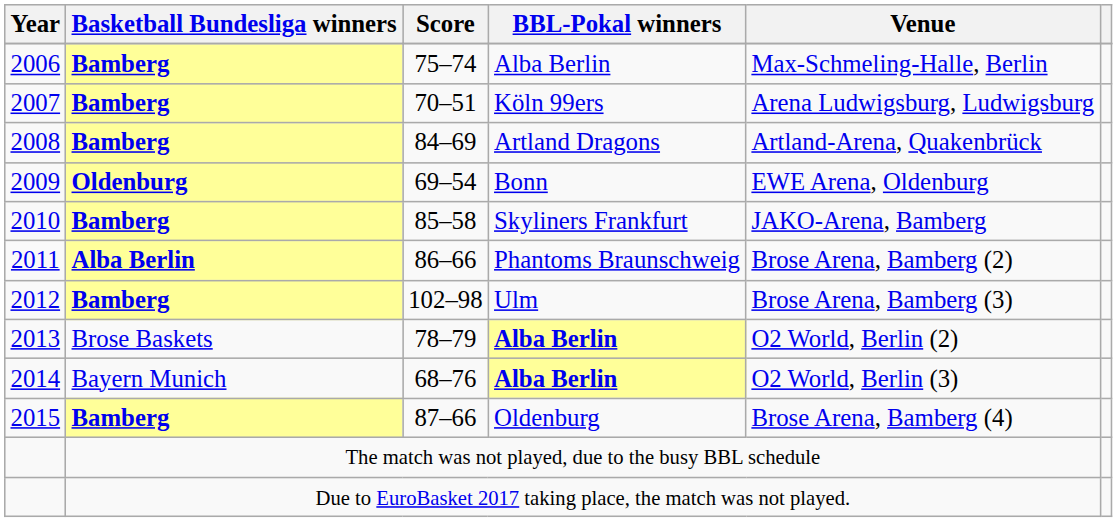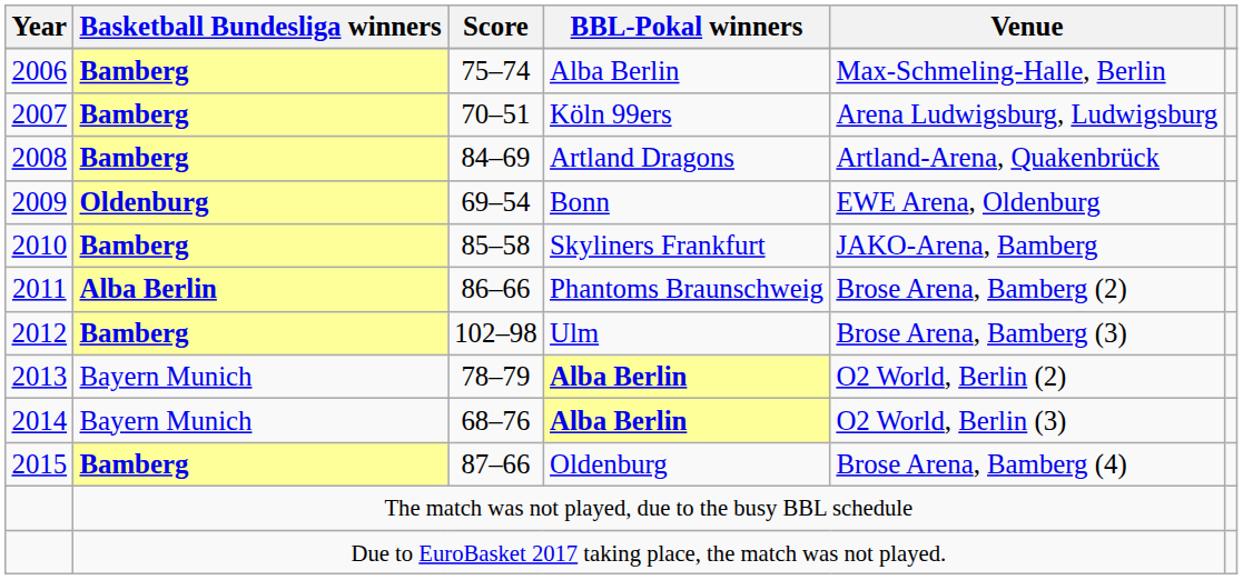78–79 | Basketball Bundesliga winners: Brose Baskets -> Bayern Munich
